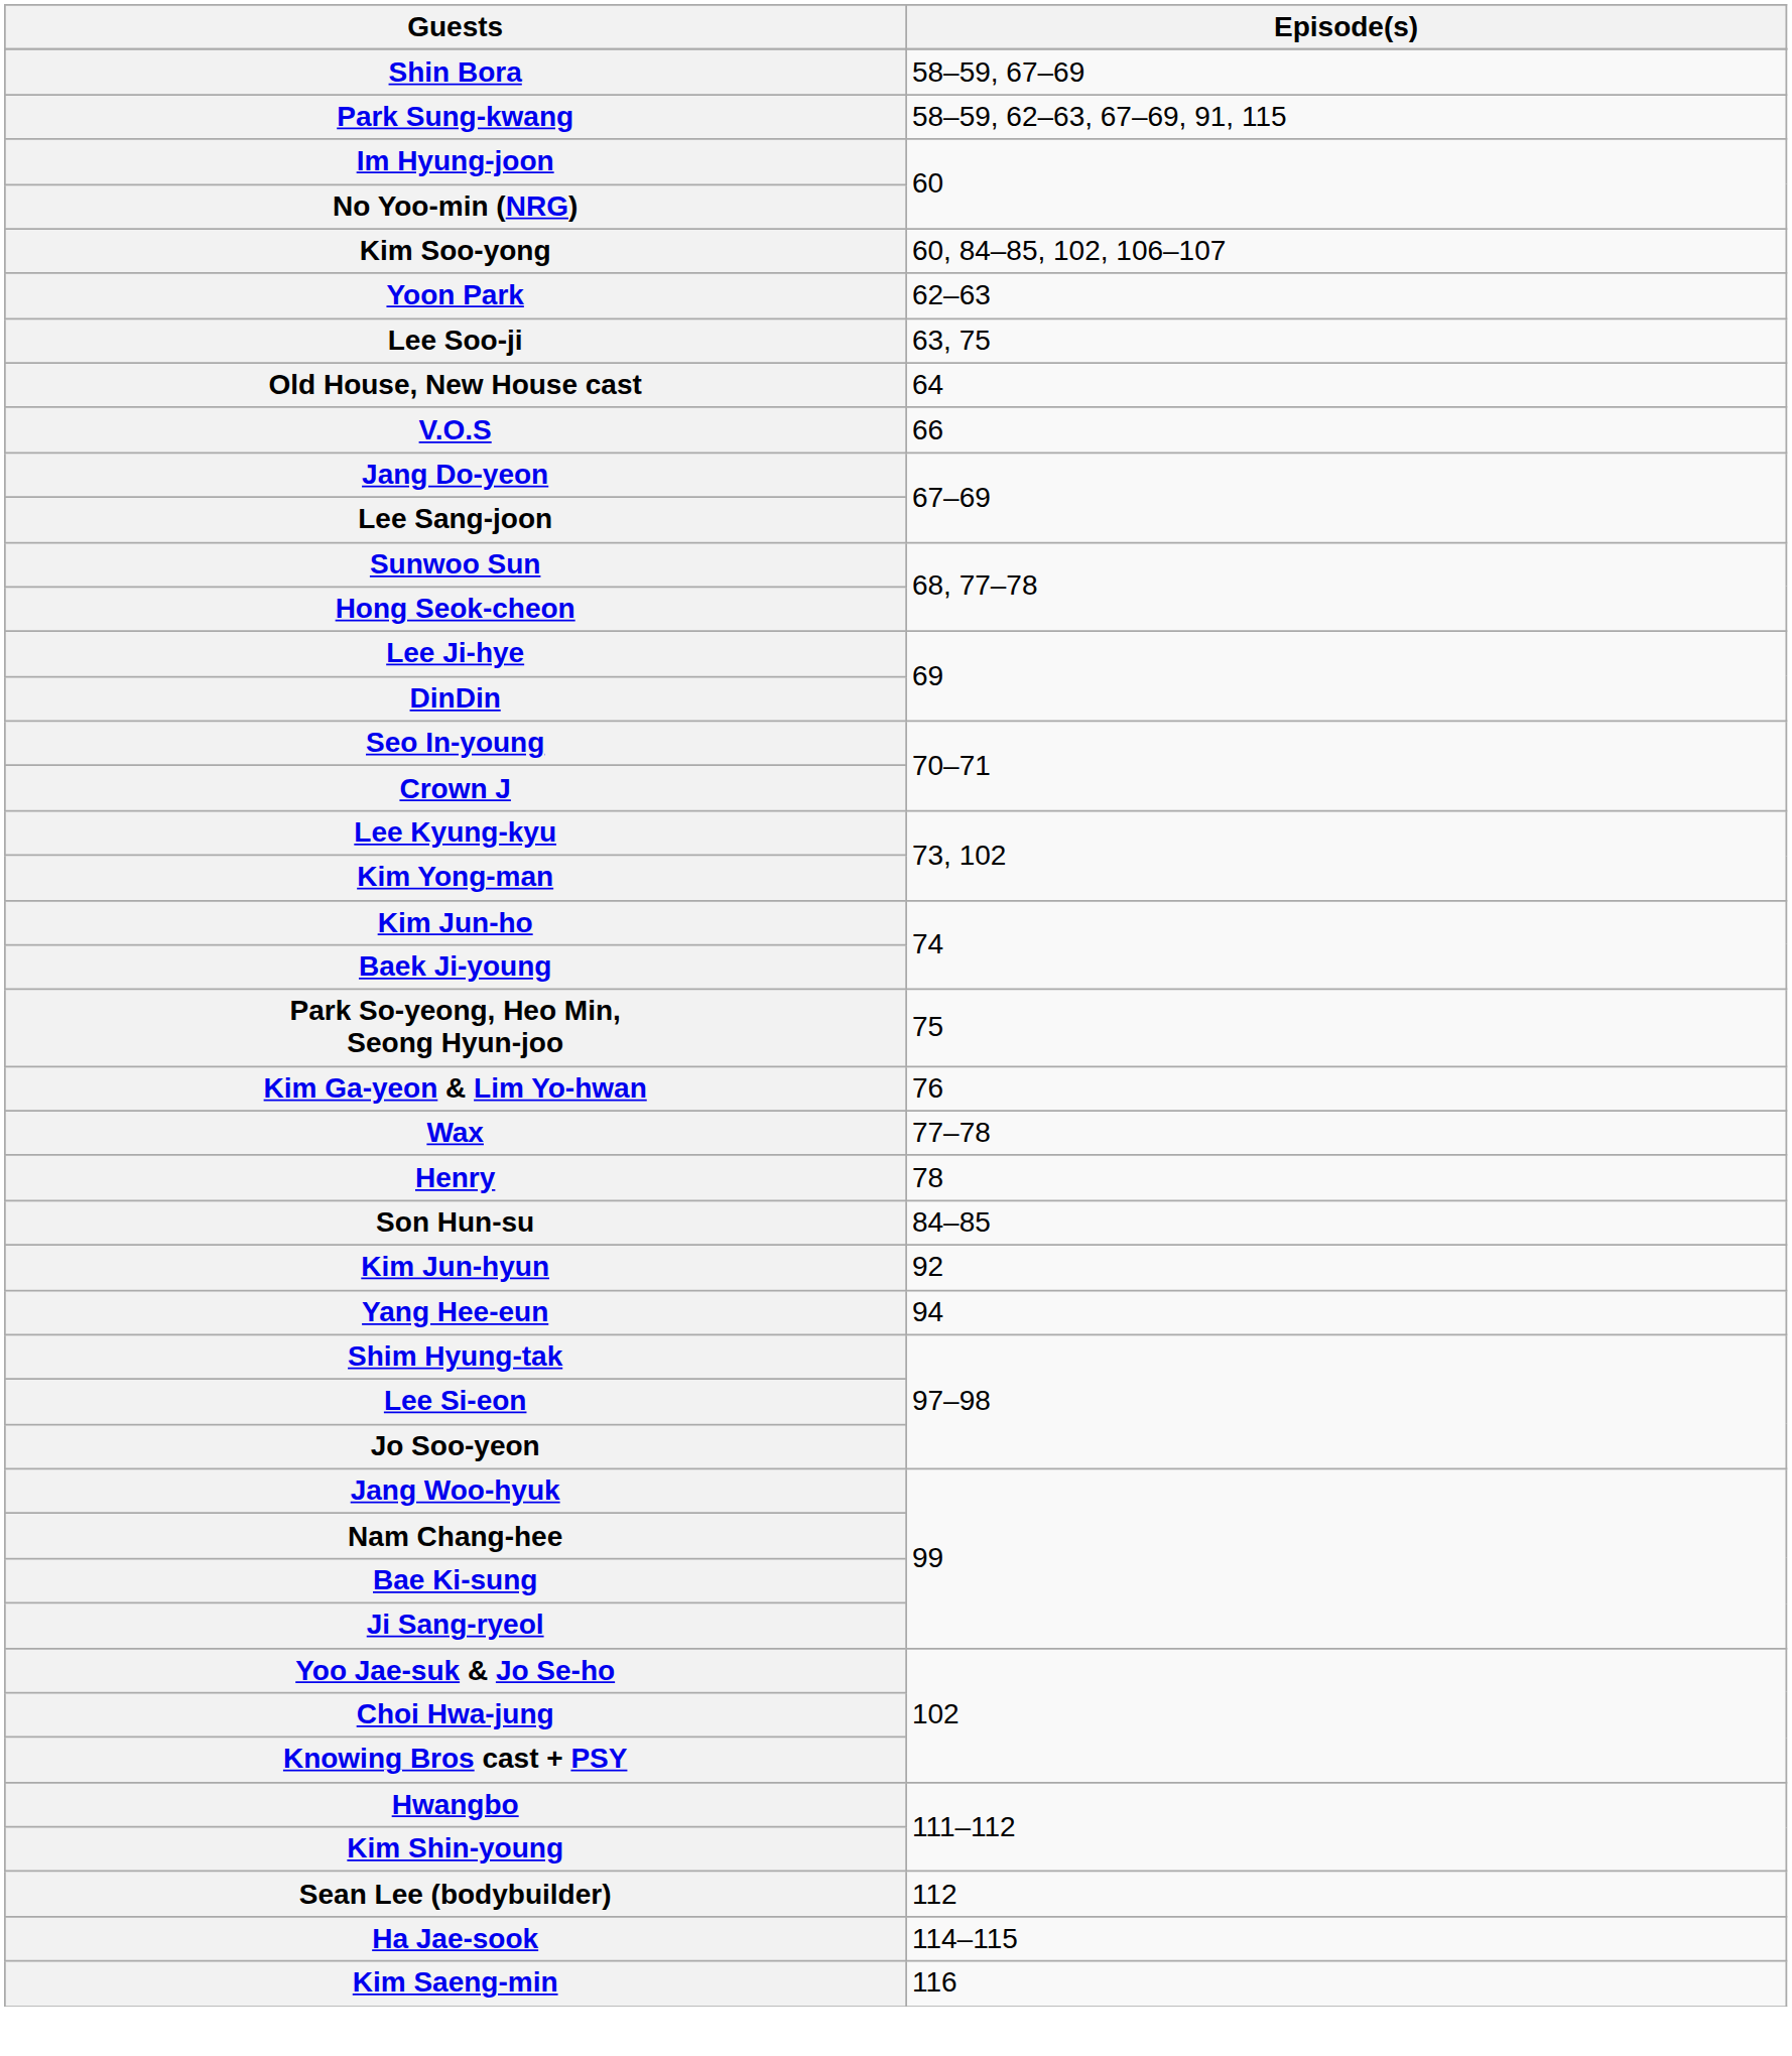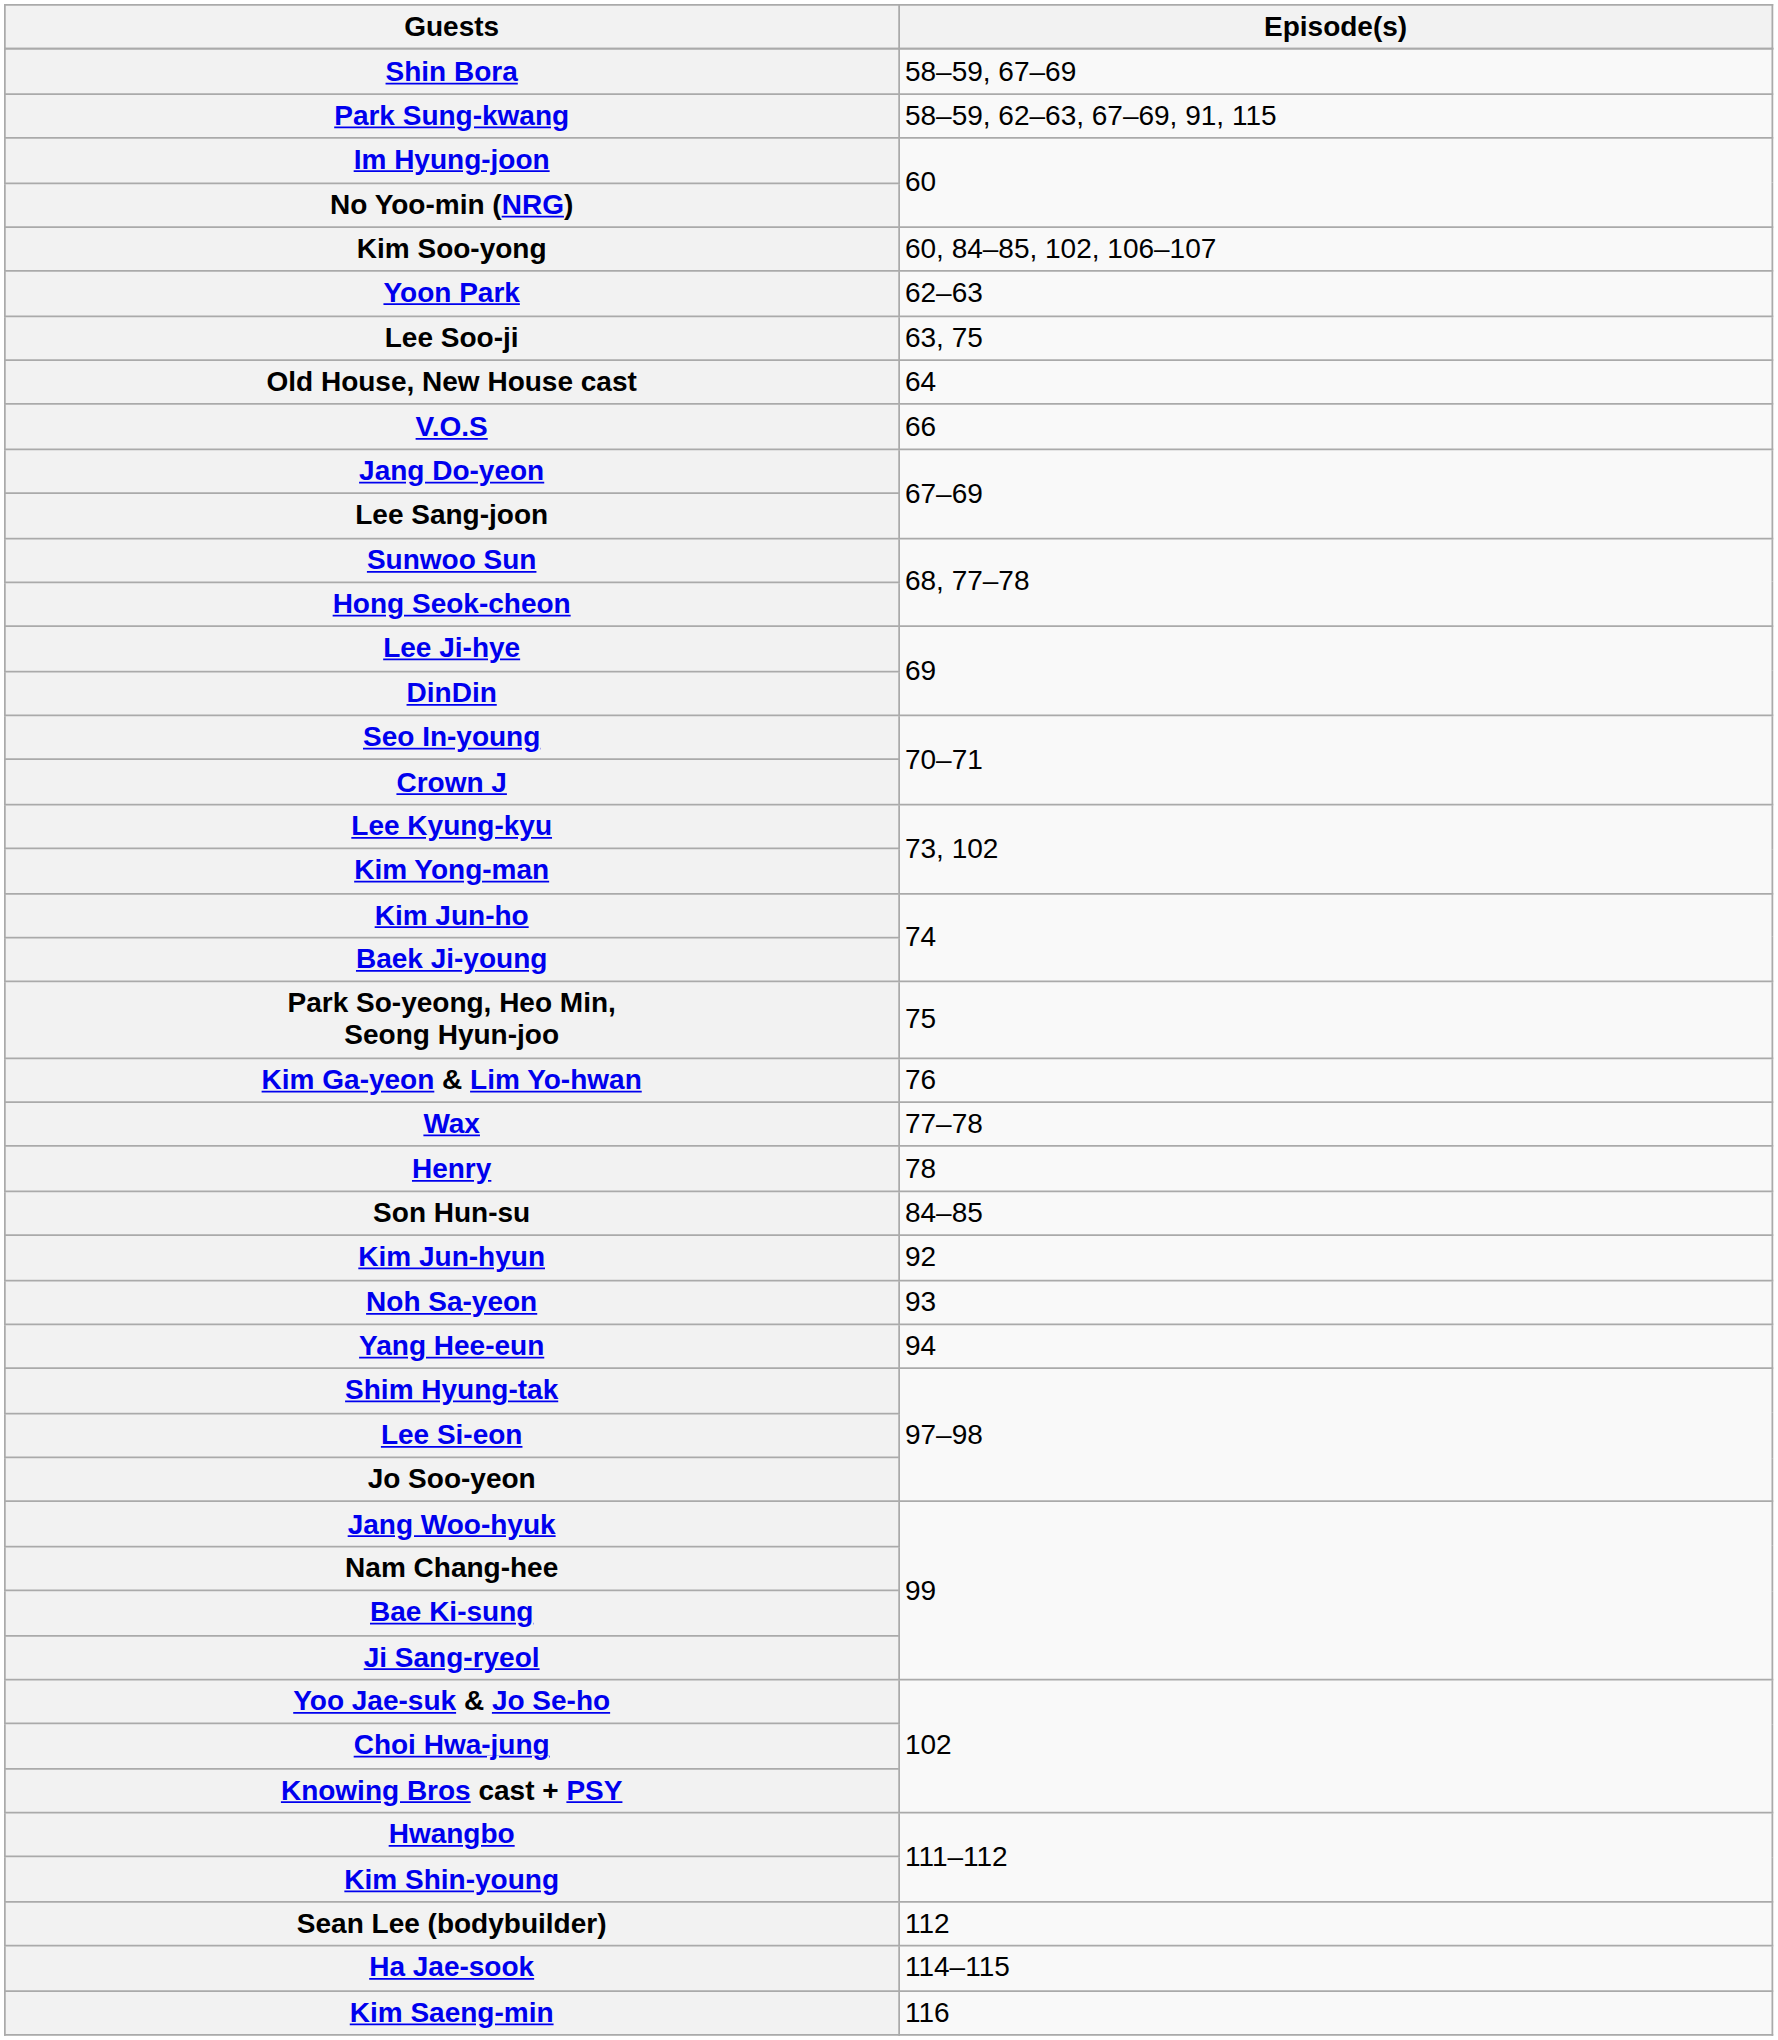+ row: Noh Sa-yeon | 93
